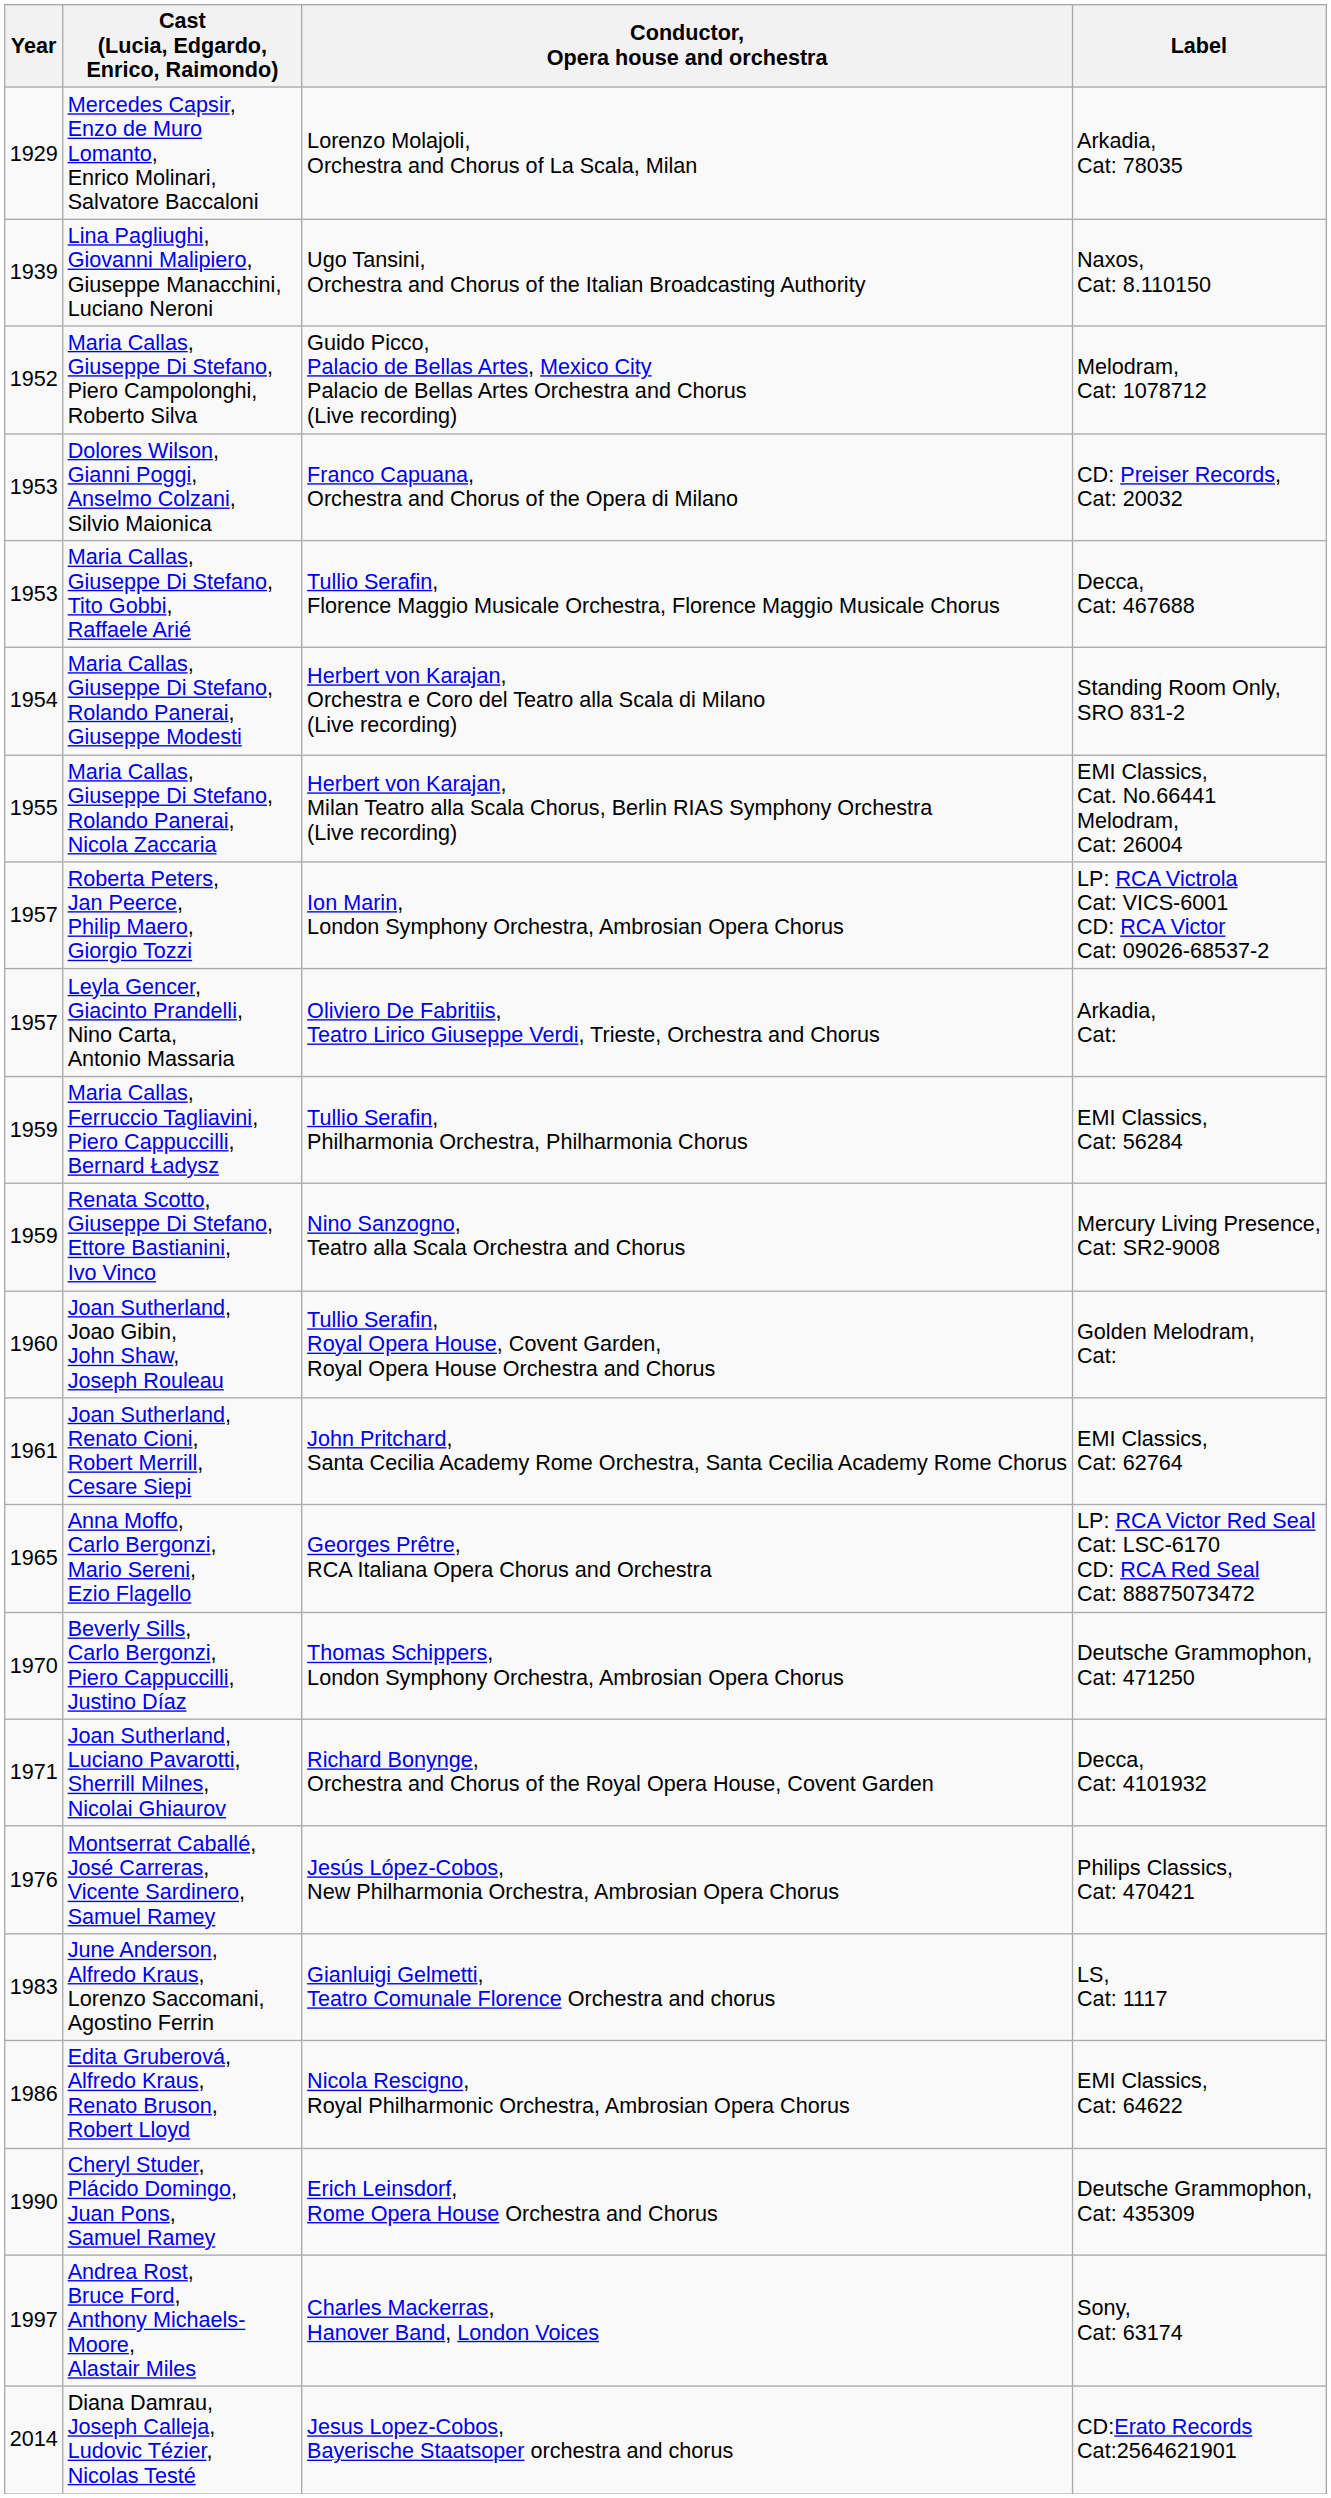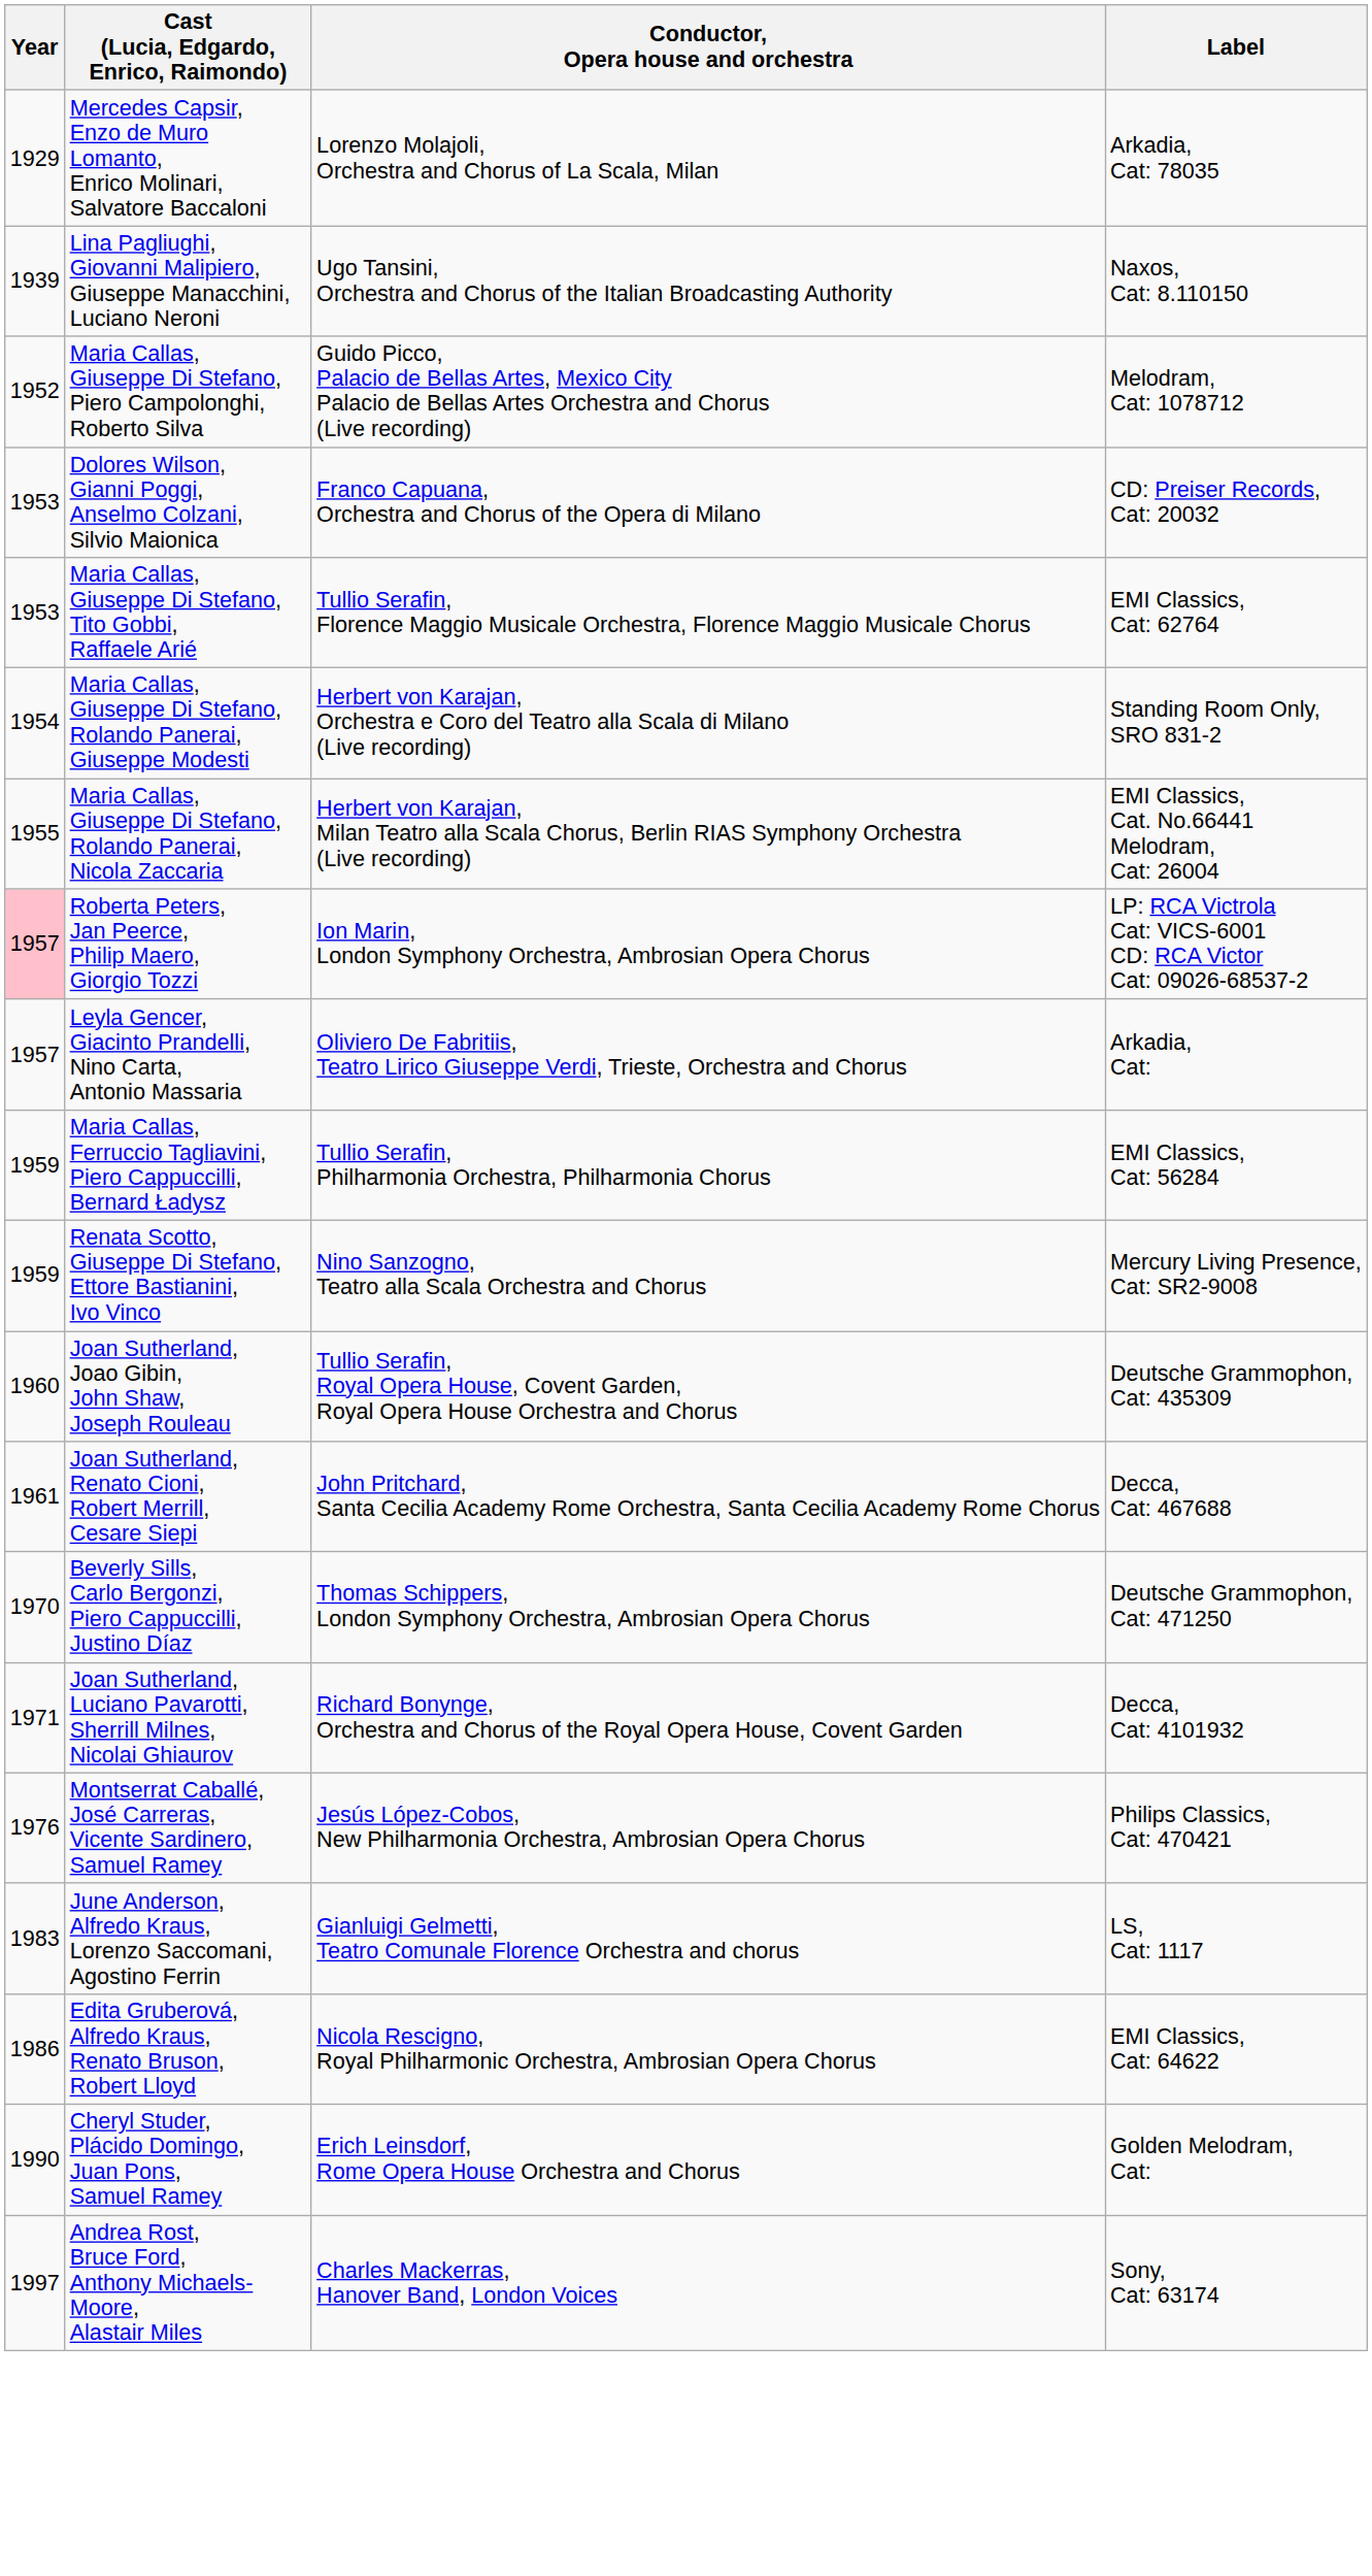Maria Callas, Giuseppe Di Stefano, Tito Gobbi, Raffaele Arié | Label: Decca, Cat: 467688 -> EMI Classics, Cat: 62764
Roberta Peters, Jan Peerce, Philip Maero, Giorgio Tozzi | Year: no background -> pink background
Joan Sutherland, Joao Gibin, John Shaw, Joseph Rouleau | Label: Golden Melodram, Cat: -> Deutsche Grammophon, Cat: 435309
Joan Sutherland, Renato Cioni, Robert Merrill, Cesare Siepi | Label: EMI Classics, Cat: 62764 -> Decca, Cat: 467688
- row: 1965 | Anna Moffo, Carlo Bergonzi, Mario Sereni, Ezio Flagello | Georges Prêtre, RCA Italiana Opera Chorus and Orchestra | LP: RCA Victor Red Seal Cat: LSC-6170 CD: RCA Red Seal Cat: 88875073472
Cheryl Studer, Plácido Domingo, Juan Pons, Samuel Ramey | Label: Deutsche Grammophon, Cat: 435309 -> Golden Melodram, Cat:
- row: 2014 | Diana Damrau, Joseph Calleja, Ludovic Tézier, Nicolas Testé | Jesus Lopez-Cobos, Bayerische Staatsoper orchestra and chorus | CD:Erato Records Cat:2564621901
